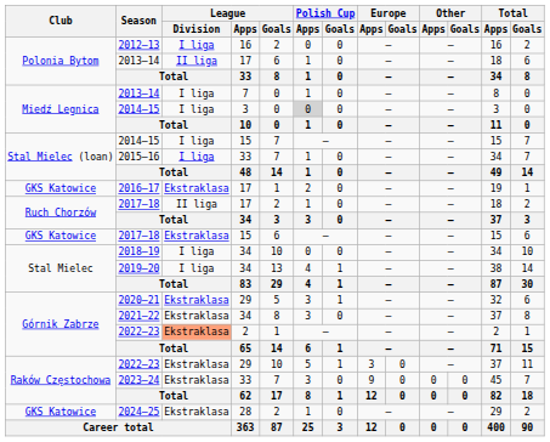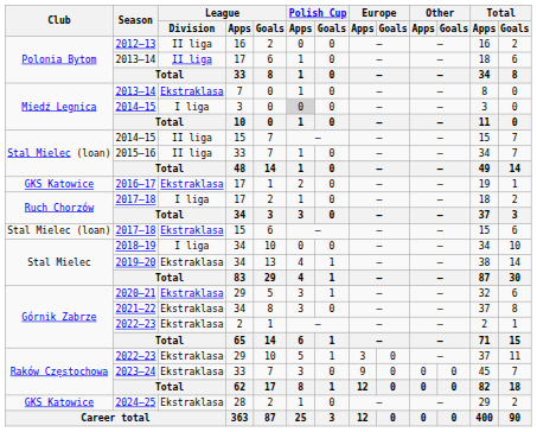2012–13 | League / Division: I liga -> II liga
2013–14 / 7 | League / Division: I liga -> Ekstraklasa
2014–15 / 15 | League / Division: I liga -> II liga
2015–16 | League / Division: I liga -> II liga
2017–18 / 17 | League / Division: II liga -> I liga
2017–18 / 15 | Club: GKS Katowice -> Stal Mielec (loan)
2019–20 | League / Division: I liga -> Ekstraklasa
2022–23 / 2 | League / Division: lightsalmon background -> no background
